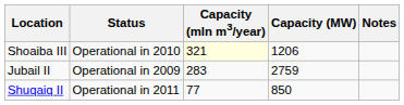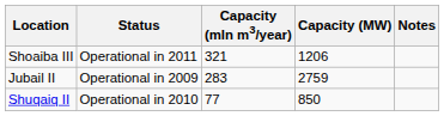Shoaiba III | Status: Operational in 2010 -> Operational in 2011
Shoaiba III | Capacity (mln m3/year): lightyellow background -> no background
Shuqaiq II | Status: Operational in 2011 -> Operational in 2010
